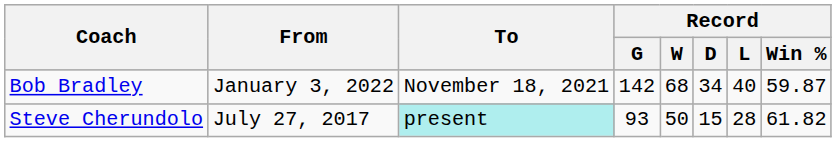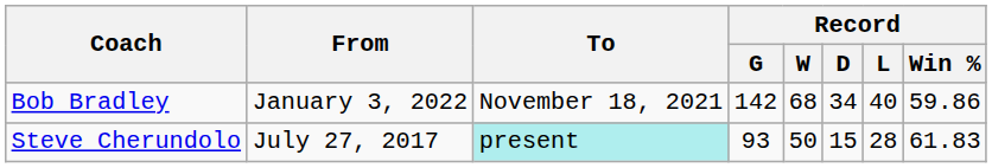Bob Bradley | Record / Win %: 59.87 -> 59.86
Steve Cherundolo | Record / Win %: 61.82 -> 61.83
